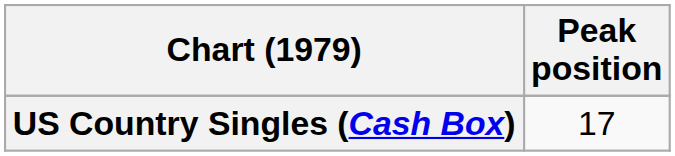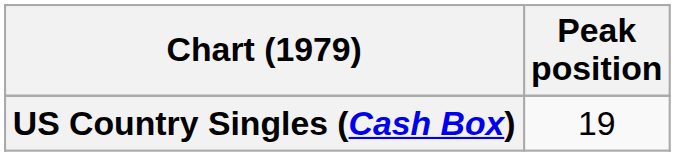US Country Singles (Cash Box) | Peak position: 17 -> 19
